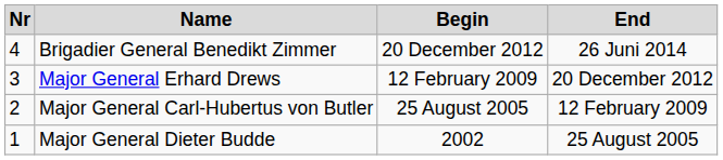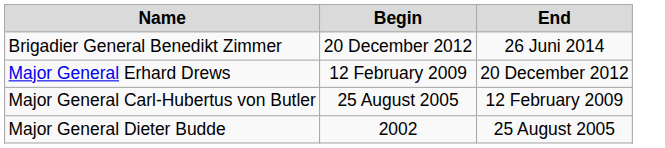- column: Nr | 4 | 3 | 2 | 1
